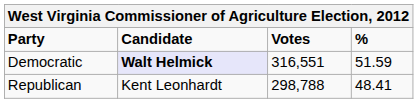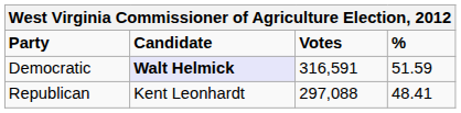Democratic | Votes: 316,551 -> 316,591
Republican | Votes: 298,788 -> 297,088
